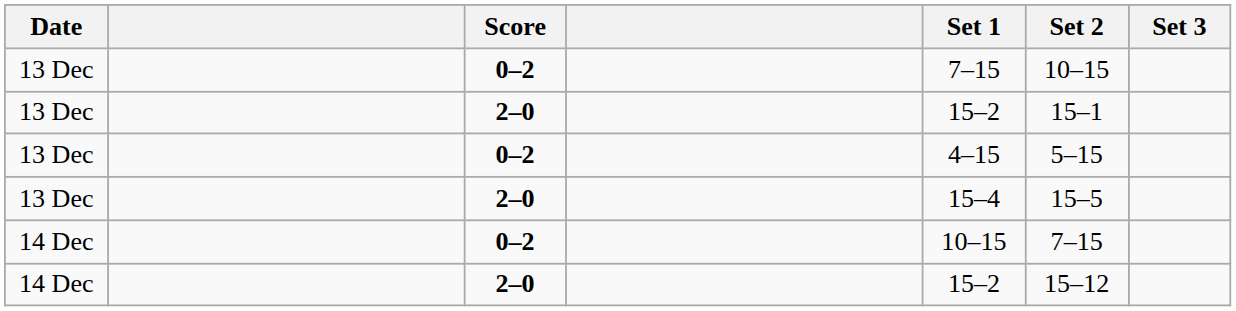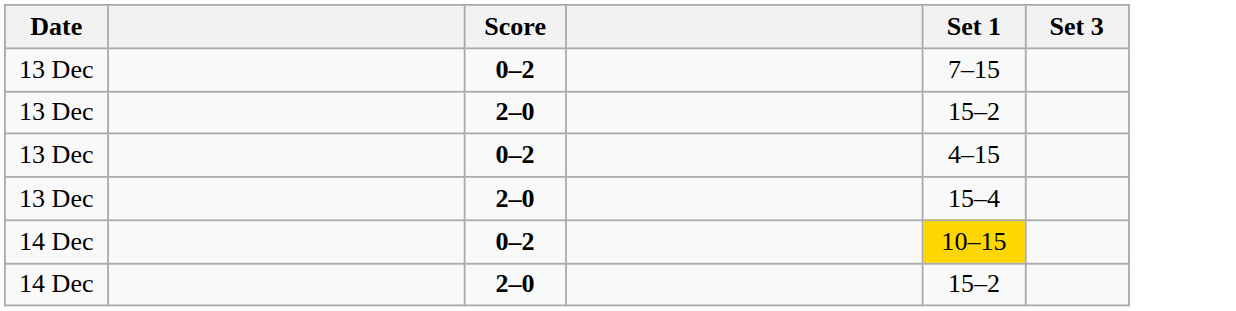- column: Set 2 | 10–15 | 15–1 | 5–15 | 15–5 | 7–15 | 15–12
14 Dec / 0–2 | Set 1: no background -> gold background
